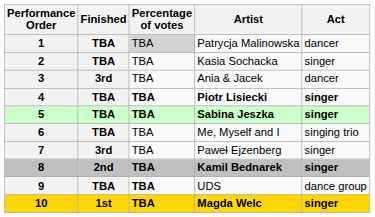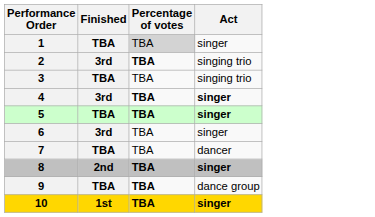- column: Artist | Patrycja Malinowska | Kasia Sochacka | Ania & Jacek | Piotr Lisiecki | Sabina Jeszka | Me, Myself and I | Paweł Ejzenberg | Kamil Bednarek | UDS | Magda Welc
1 | Act: dancer -> singer
2 | Finished: TBA -> 3rd
2 | Percentage of votes: normal -> bold
2 | Act: singer -> singing trio
3 | Finished: 3rd -> TBA
3 | Act: dancer -> singing trio
4 | Finished: TBA -> 3rd
6 | Finished: TBA -> 3rd
6 | Act: singing trio -> singer
7 | Finished: 3rd -> TBA
7 | Act: singer -> dancer
